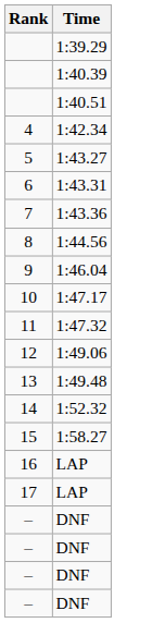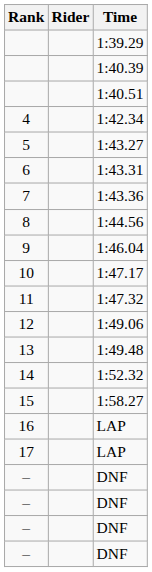+ column: Rider
